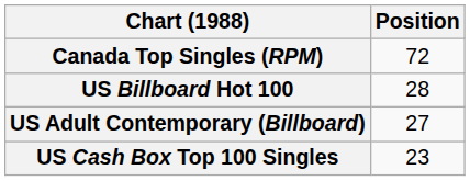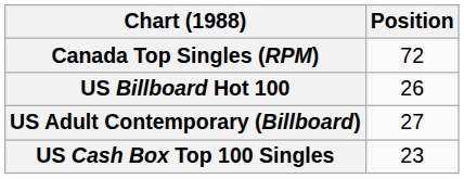US Billboard Hot 100 | Position: 28 -> 26
